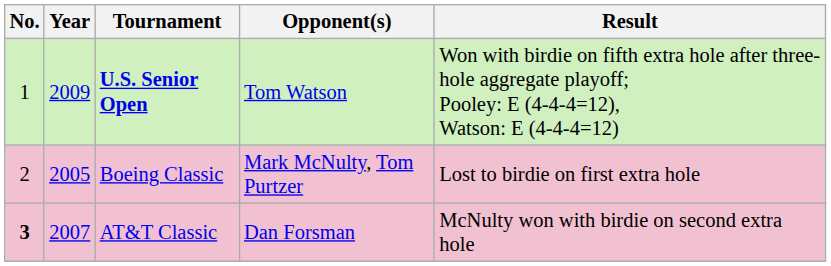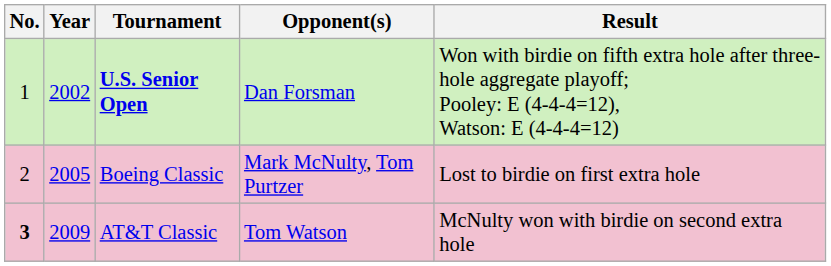U.S. Senior Open | Year: 2009 -> 2002
U.S. Senior Open | Opponent(s): Tom Watson -> Dan Forsman
AT&T Classic | Year: 2007 -> 2009
AT&T Classic | Opponent(s): Dan Forsman -> Tom Watson
